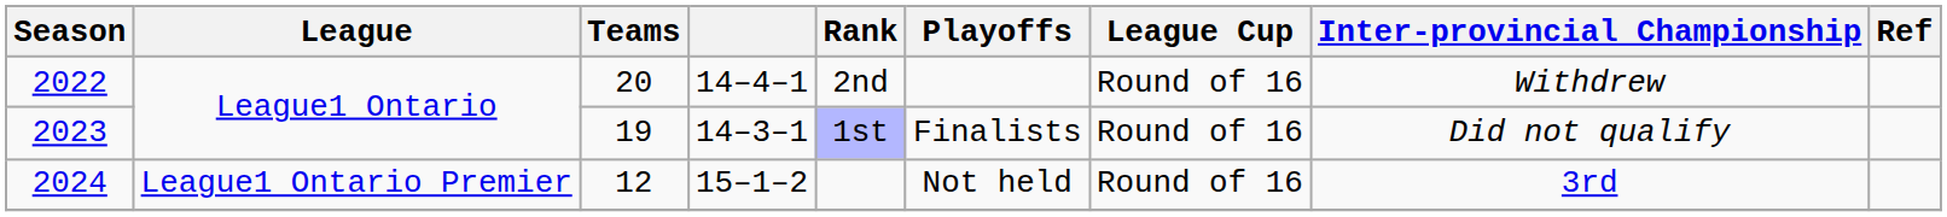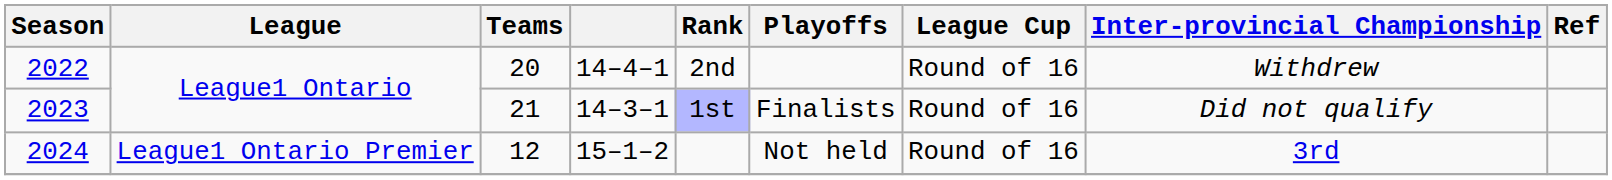2023 | Teams: 19 -> 21
